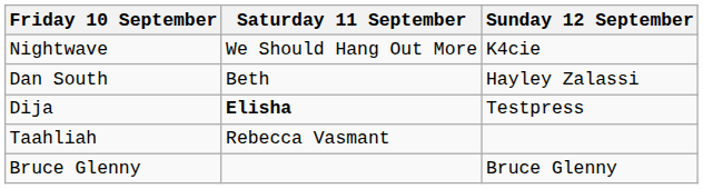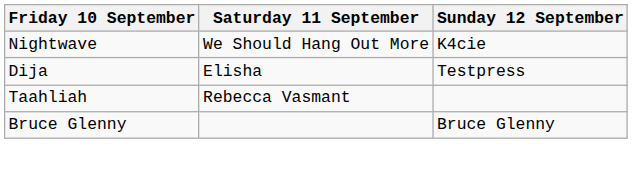- row: Dan South | Beth | Hayley Zalassi
Dija | Saturday 11 September: bold -> normal
